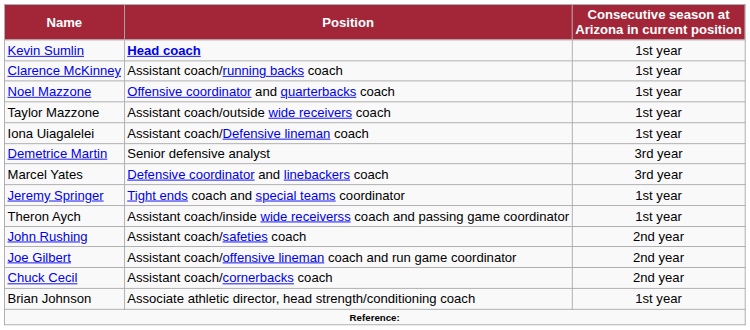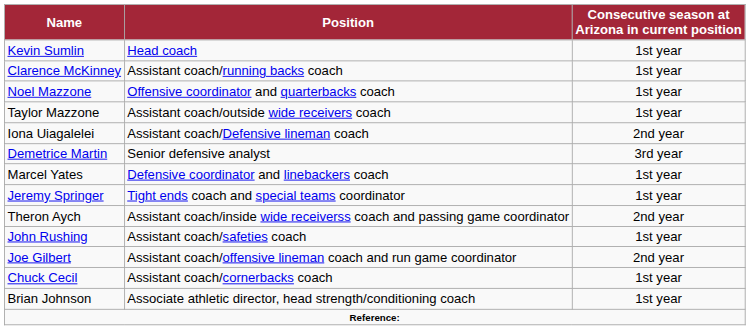Kevin Sumlin | Position: bold -> normal
Iona Uiagalelei | Consecutive season at Arizona in current position: 1st year -> 2nd year
Marcel Yates | Consecutive season at Arizona in current position: 3rd year -> 1st year
Theron Aych | Consecutive season at Arizona in current position: 1st year -> 2nd year
John Rushing | Consecutive season at Arizona in current position: 2nd year -> 1st year
Chuck Cecil | Consecutive season at Arizona in current position: 2nd year -> 1st year
